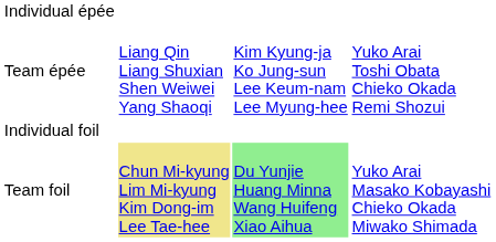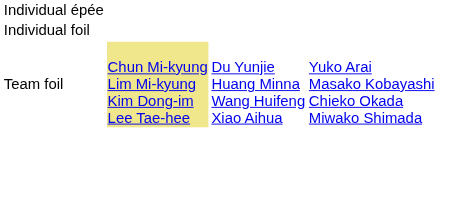- row: Team épée | Liang Qin Liang Shuxian Shen Weiwei Yang Shaoqi | Kim Kyung-ja Ko Jung-sun Lee Keum-nam Lee Myung-hee | Yuko Arai Toshi Obata Chieko Okada Remi Shozui
Team foil | column 3: lightgreen background -> no background
